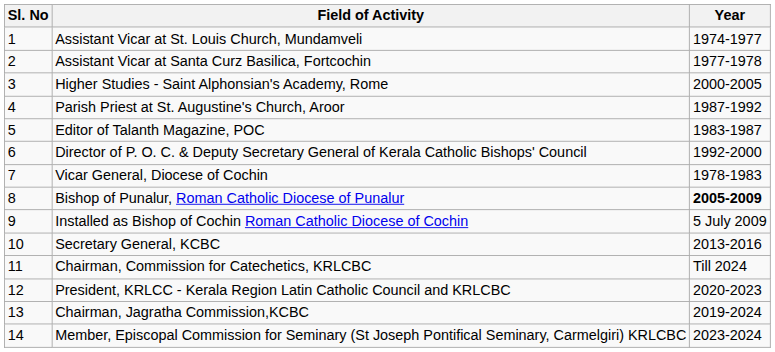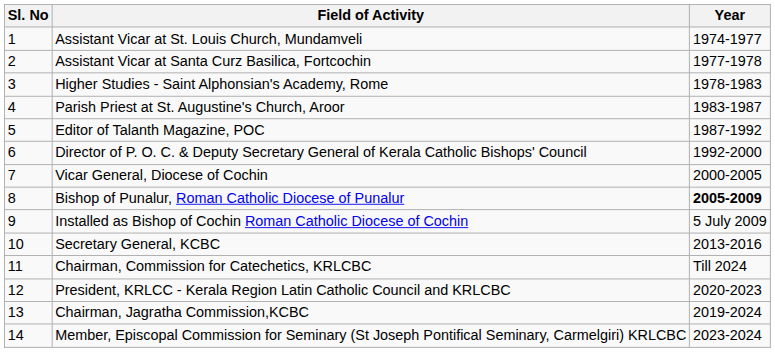Higher Studies - Saint Alphonsian's Academy, Rome | Year: 2000-2005 -> 1978-1983
Parish Priest at St. Augustine's Church, Aroor | Year: 1987-1992 -> 1983-1987
Editor of Talanth Magazine, POC | Year: 1983-1987 -> 1987-1992
Vicar General, Diocese of Cochin | Year: 1978-1983 -> 2000-2005
